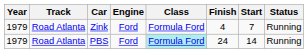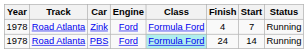Zink | Year: 1979 -> 1978
PBS | Year: 1979 -> 1978
